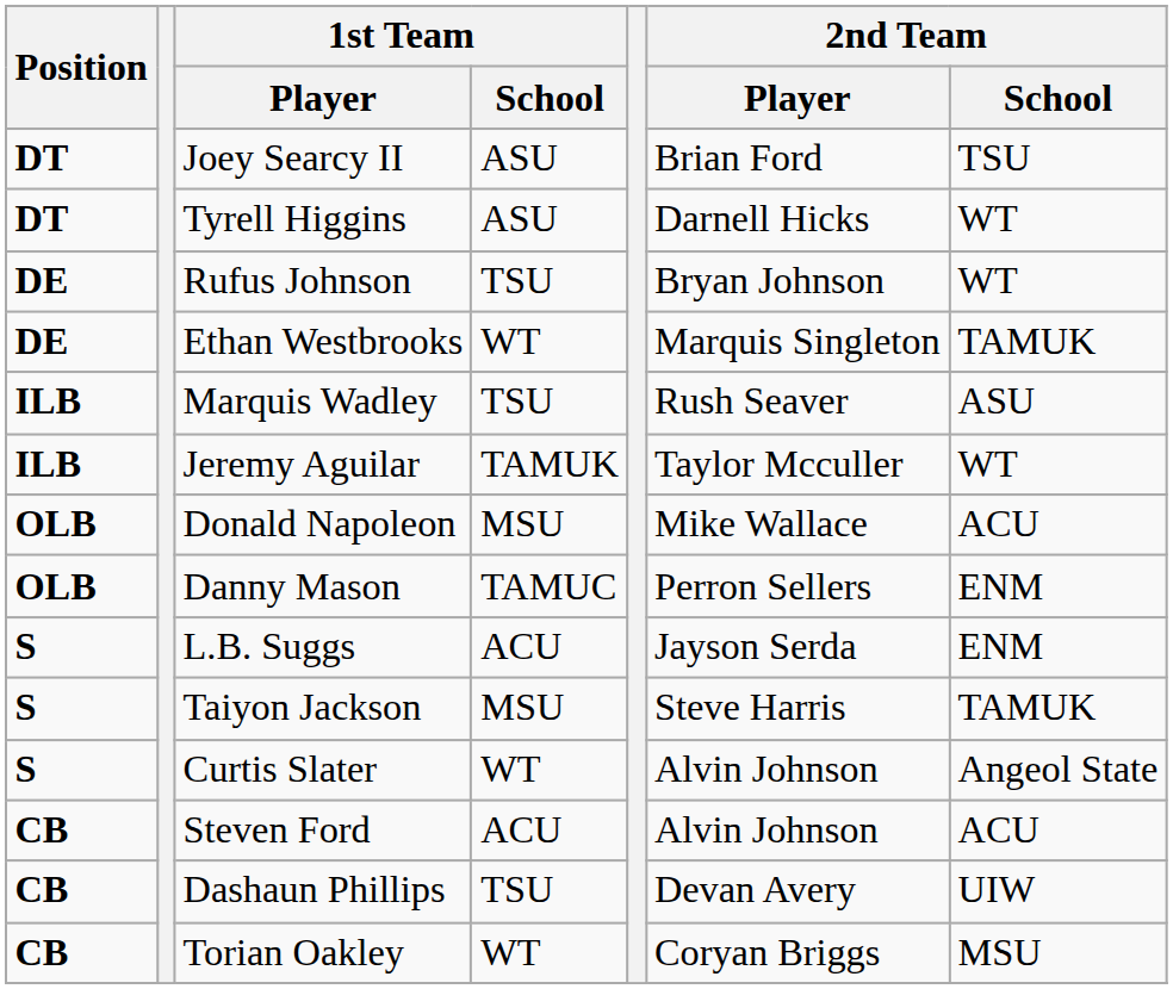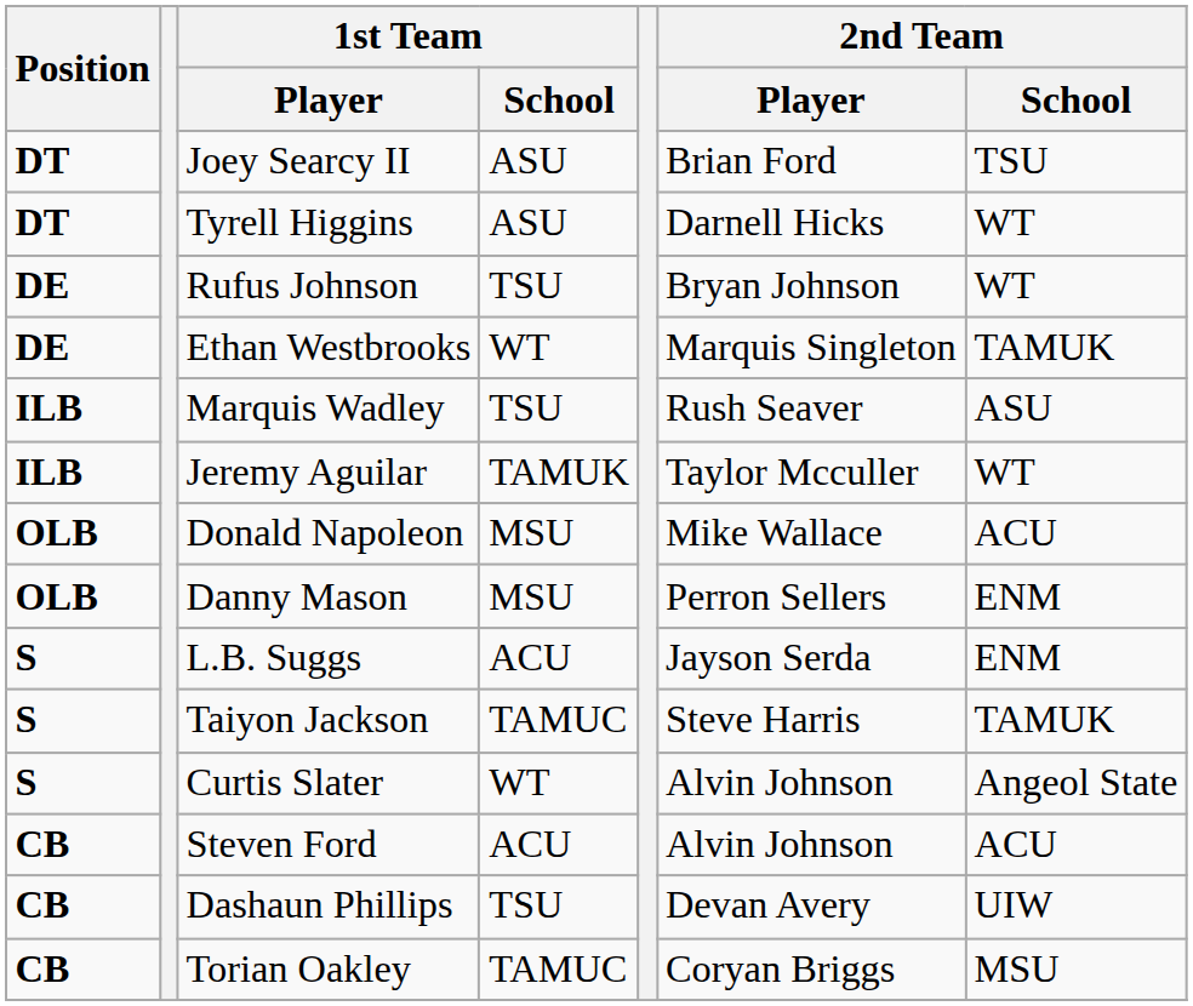Danny Mason | 1st Team / School: TAMUC -> MSU
Taiyon Jackson | 1st Team / School: MSU -> TAMUC
Torian Oakley | 1st Team / School: WT -> TAMUC
